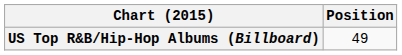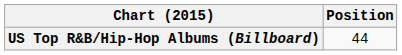US Top R&B/Hip-Hop Albums (Billboard) | Position: 49 -> 44
